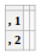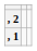rows swapped: , 1 <-> , 2
